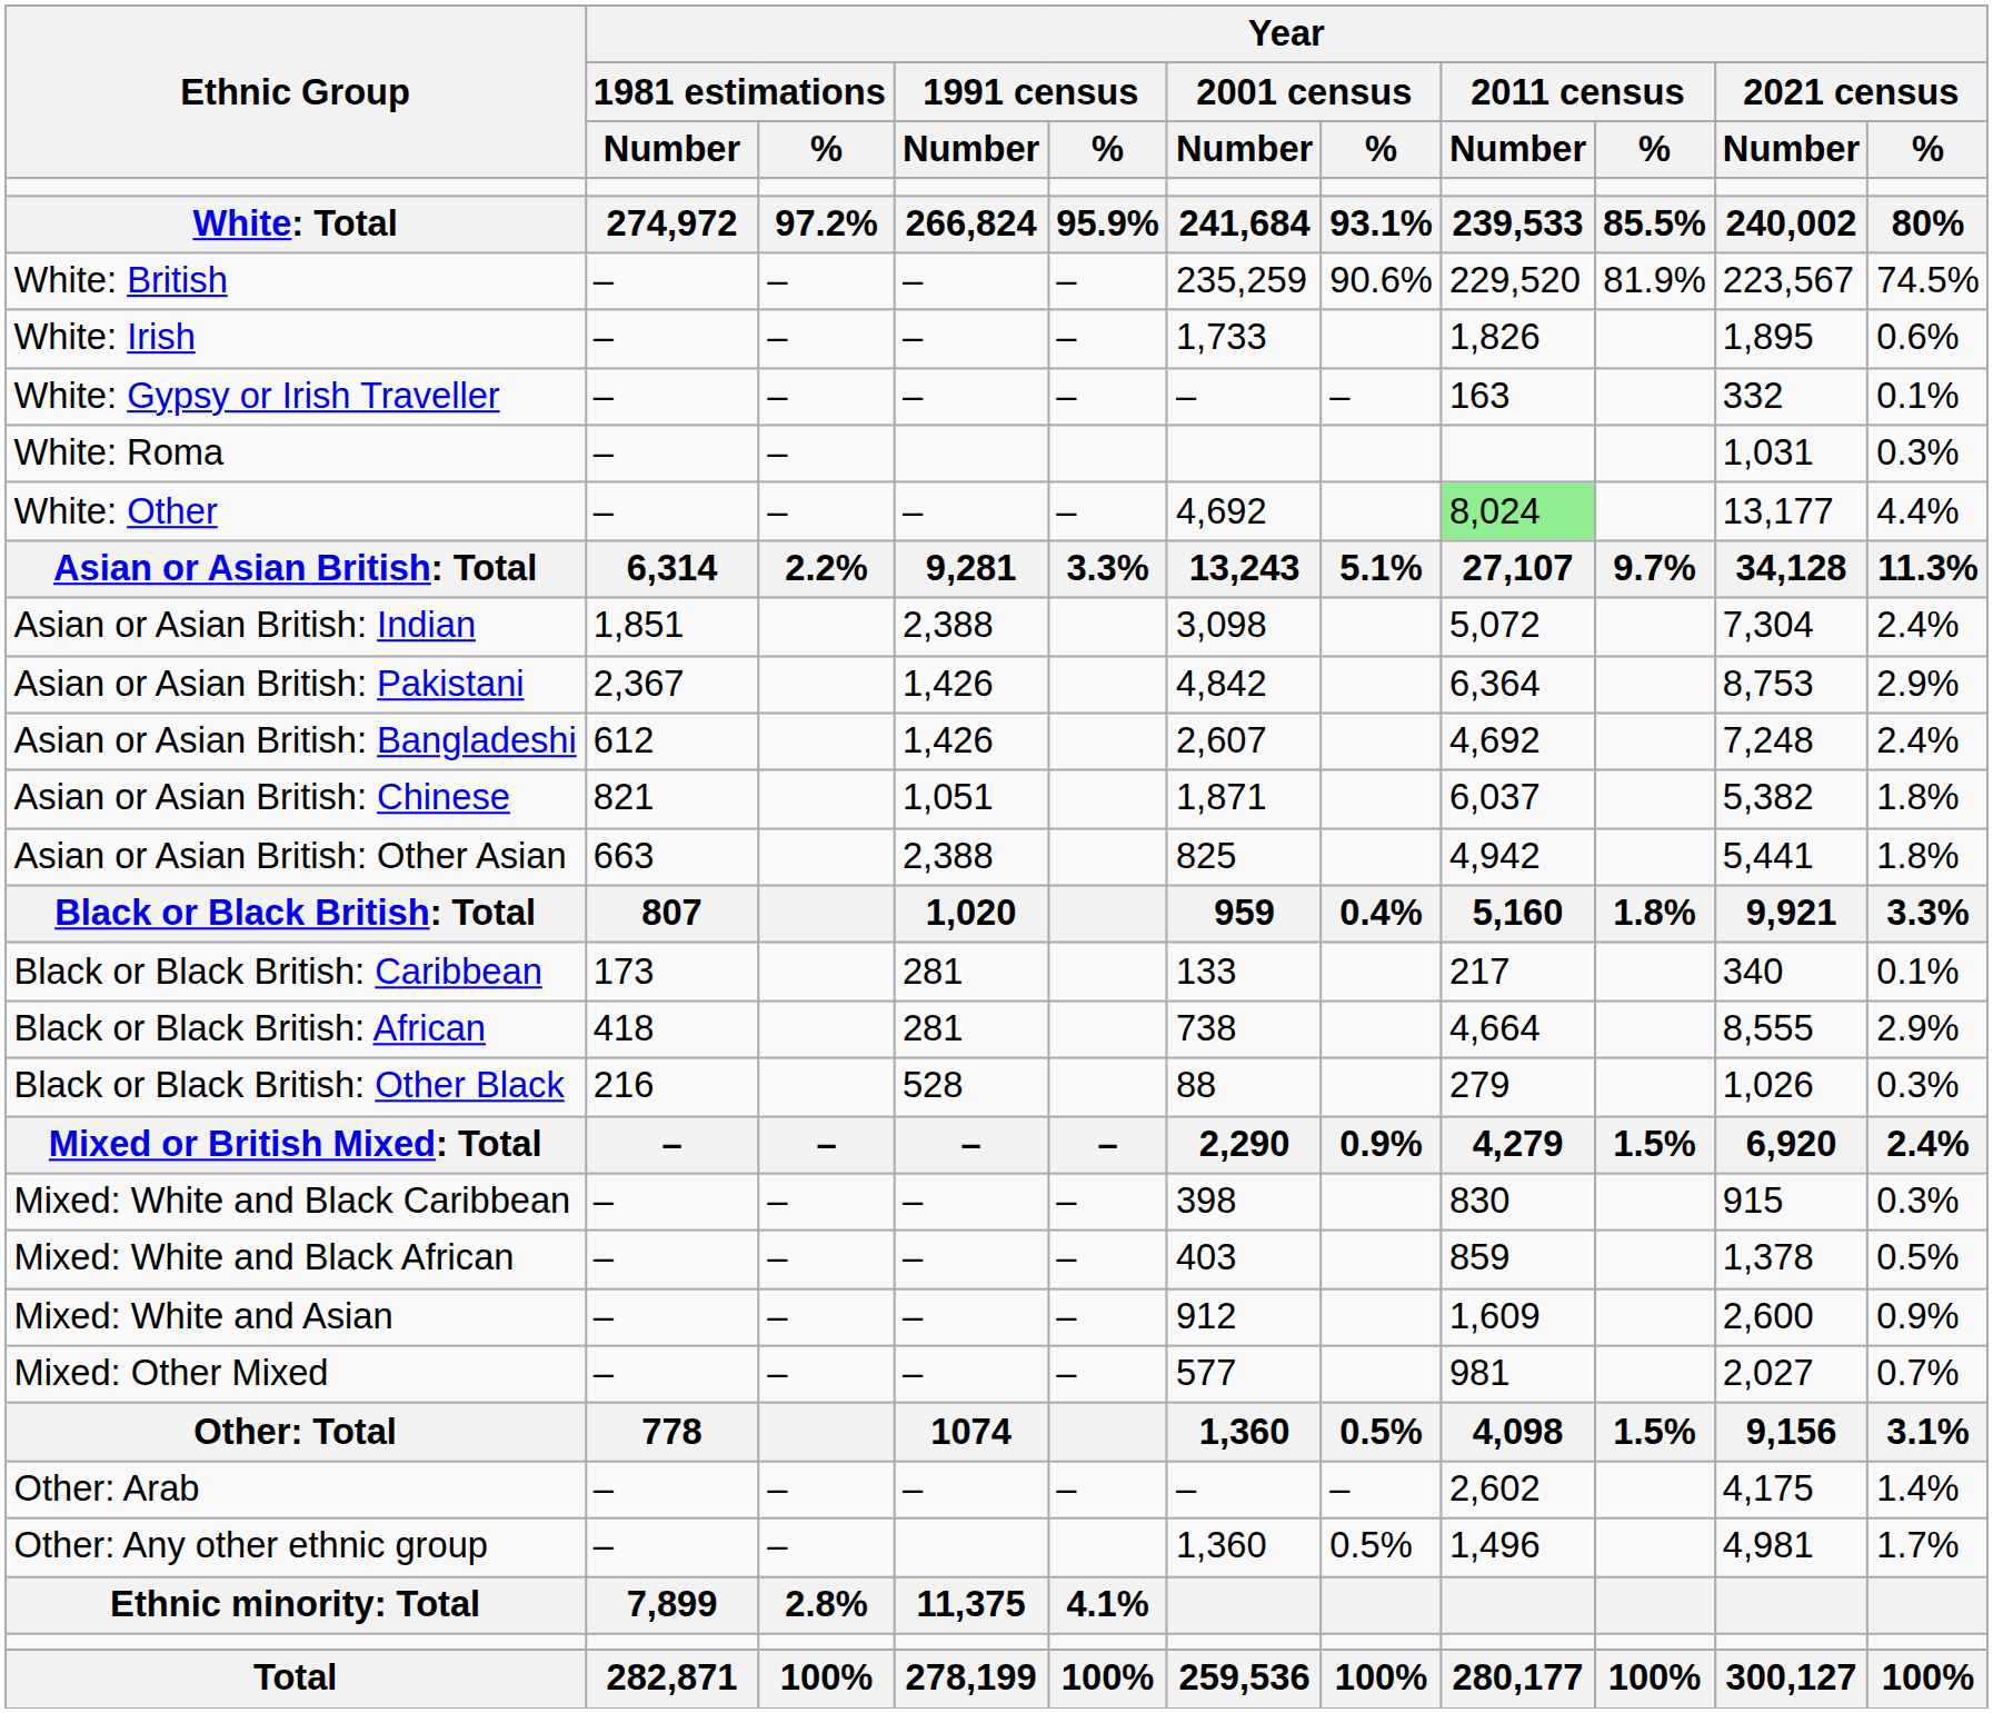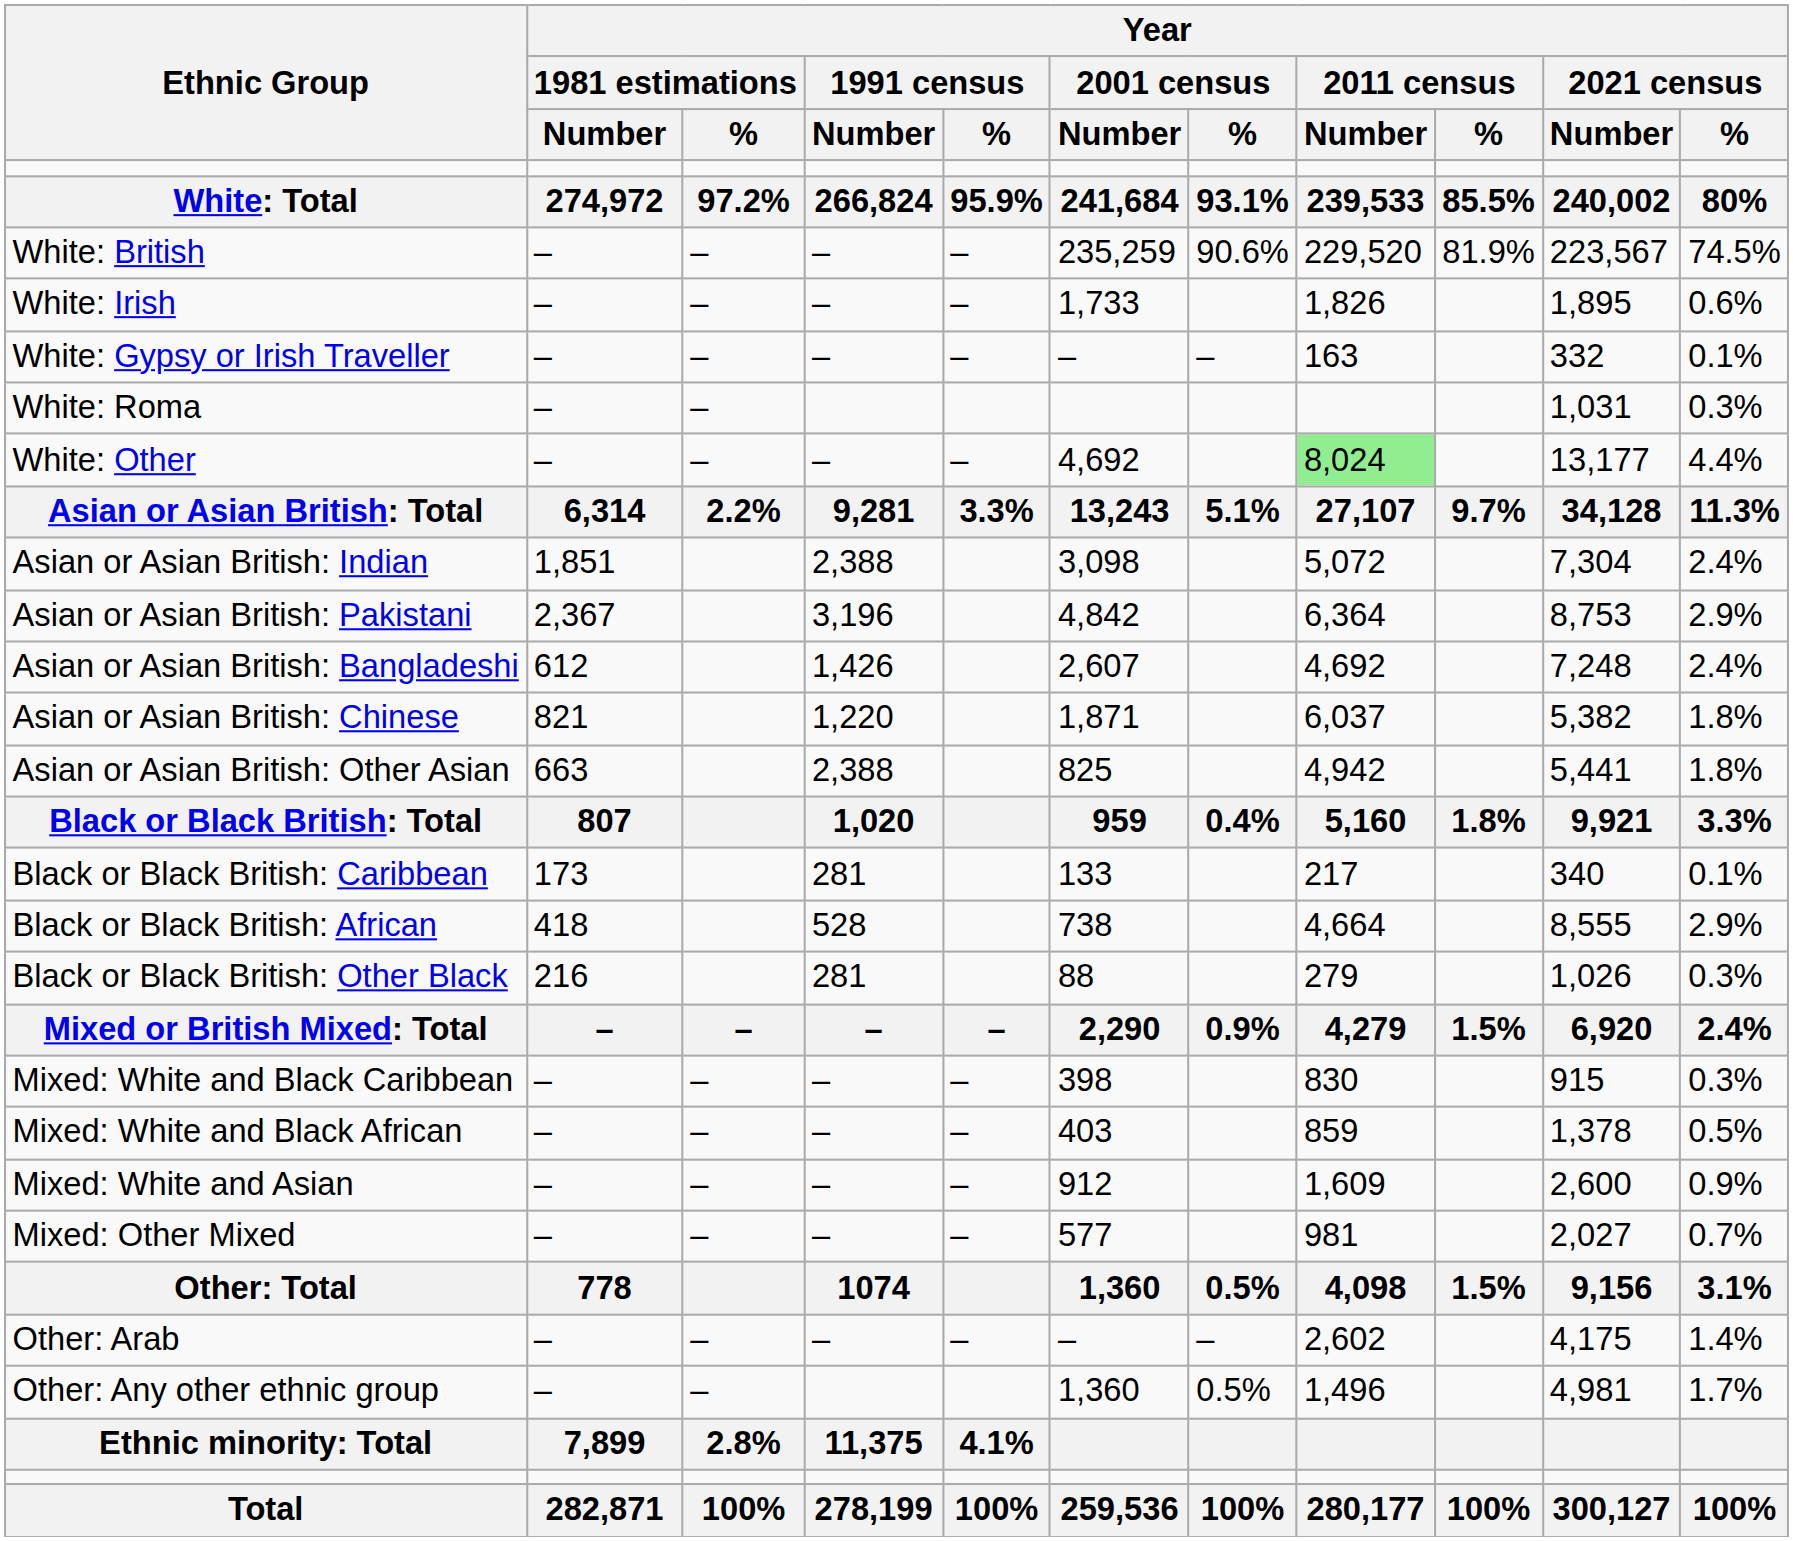Asian or Asian British: Pakistani | Year / 1991 census / Number: 1,426 -> 3,196
Asian or Asian British: Chinese | Year / 1991 census / Number: 1,051 -> 1,220
Black or Black British: African | Year / 1991 census / Number: 281 -> 528
Black or Black British: Other Black | Year / 1991 census / Number: 528 -> 281
